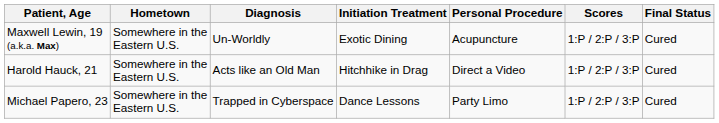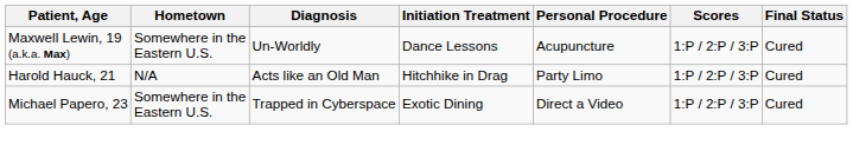Maxwell Lewin, 19 (a.k.a. Max) | Initiation Treatment: Exotic Dining -> Dance Lessons
Harold Hauck, 21 | Hometown: Somewhere in the Eastern U.S. -> N/A
Harold Hauck, 21 | Personal Procedure: Direct a Video -> Party Limo
Michael Papero, 23 | Initiation Treatment: Dance Lessons -> Exotic Dining
Michael Papero, 23 | Personal Procedure: Party Limo -> Direct a Video
